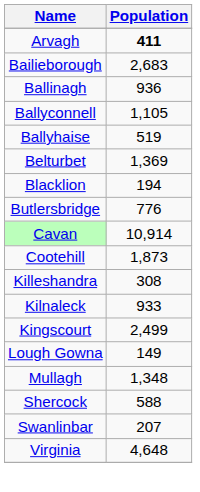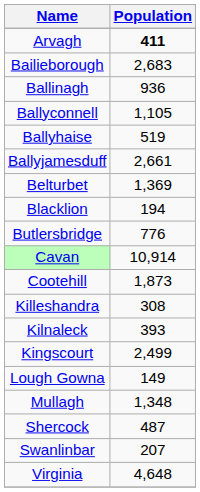+ row: Ballyjamesduff | 2,661
Kilnaleck | Population: 933 -> 393
Shercock | Population: 588 -> 487
